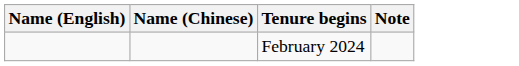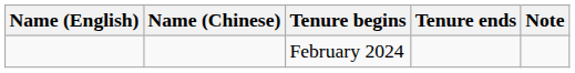+ column: Tenure ends
